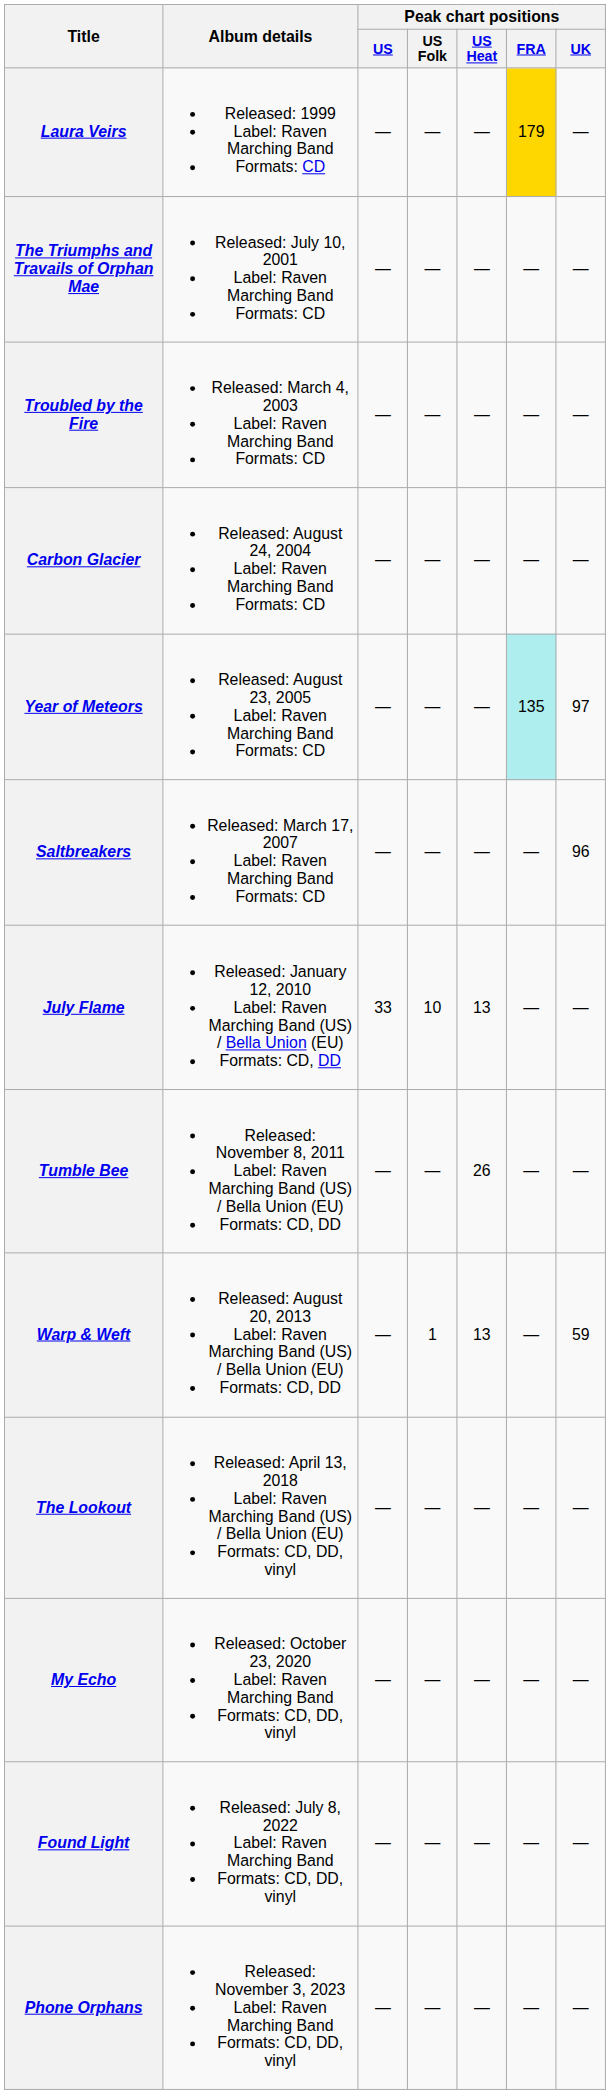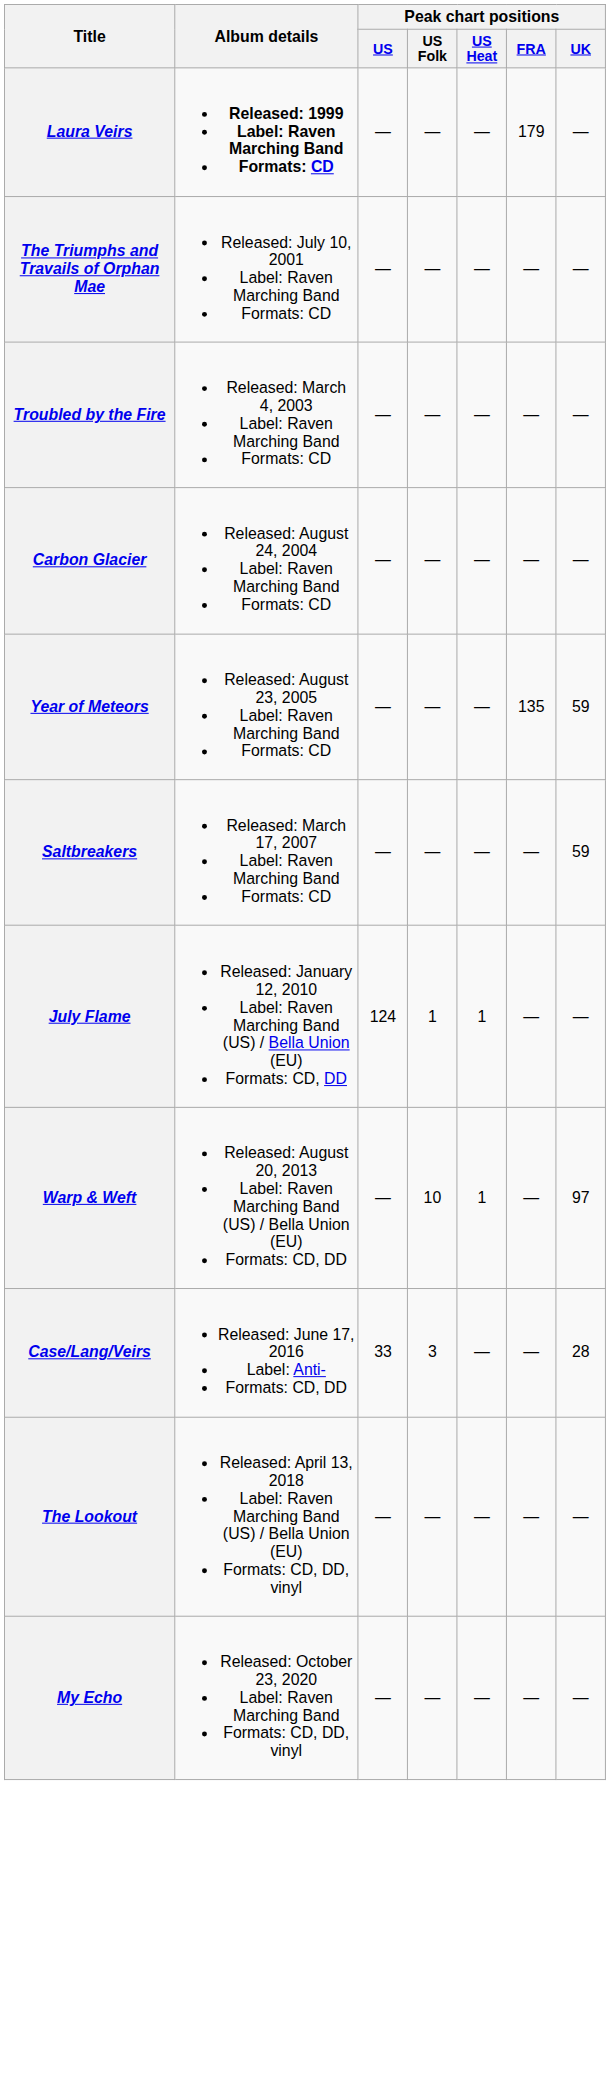Laura Veirs | Album details: normal -> bold
Laura Veirs | Peak chart positions / FRA: gold background -> no background
Year of Meteors | Peak chart positions / FRA: paleturquoise background -> no background
Year of Meteors | Peak chart positions / UK: 97 -> 59
Saltbreakers | Peak chart positions / UK: 96 -> 59
July Flame | Peak chart positions / US: 33 -> 124
July Flame | Peak chart positions / US Folk: 10 -> 1
July Flame | Peak chart positions / US Heat: 13 -> 1
- row: Tumble Bee | Released: November 8, 2011 Label: Raven Marching Band (US) / Bella Union (EU) Formats: CD, DD | — | — | 26 | — | —
Warp & Weft | Peak chart positions / US Folk: 1 -> 10
Warp & Weft | Peak chart positions / US Heat: 13 -> 1
Warp & Weft | Peak chart positions / UK: 59 -> 97
+ row: Case/Lang/Veirs | Released: June 17, 2016 Label: Anti- Formats: CD, DD | 33 | 3 | — | — | 28
- row: Found Light | Released: July 8, 2022 Label: Raven Marching Band Formats: CD, DD, vinyl | — | — | — | — | —
- row: Phone Orphans | Released: November 3, 2023 Label: Raven Marching Band Formats: CD, DD, vinyl | — | — | — | — | —
